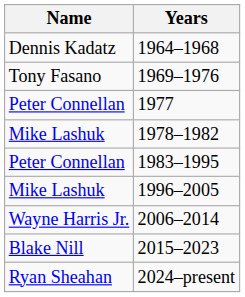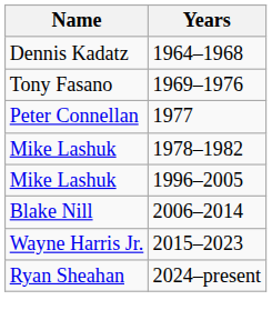- row: Peter Connellan | 1983–1995
2006–2014 | Name: Wayne Harris Jr. -> Blake Nill
2015–2023 | Name: Blake Nill -> Wayne Harris Jr.
